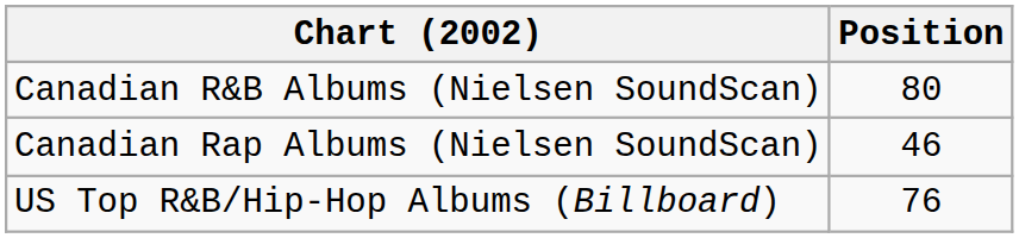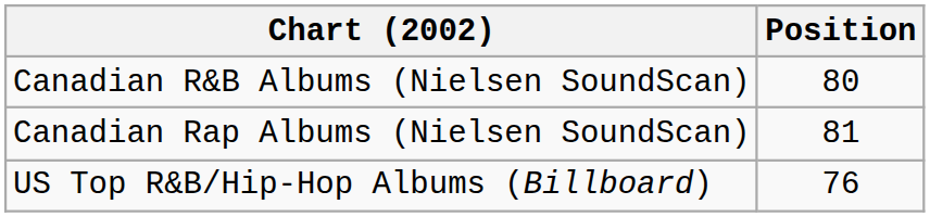Canadian Rap Albums (Nielsen SoundScan) | Position: 46 -> 81
